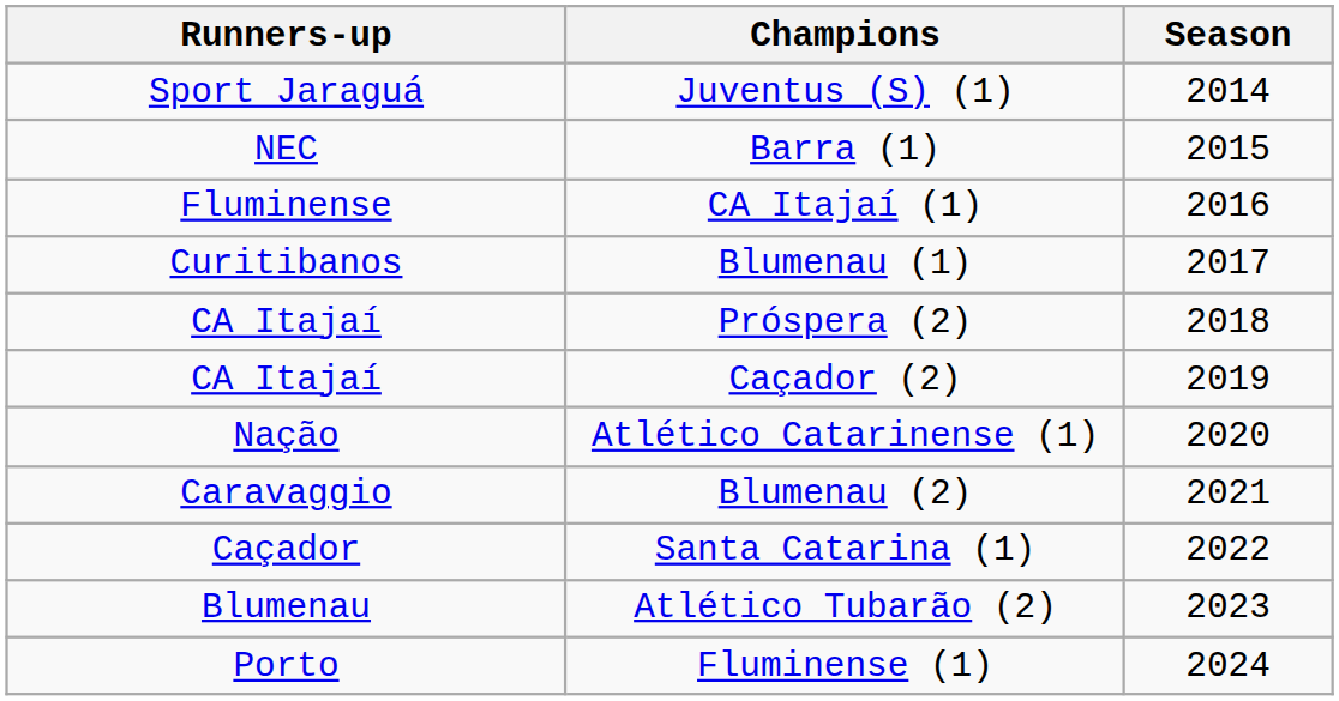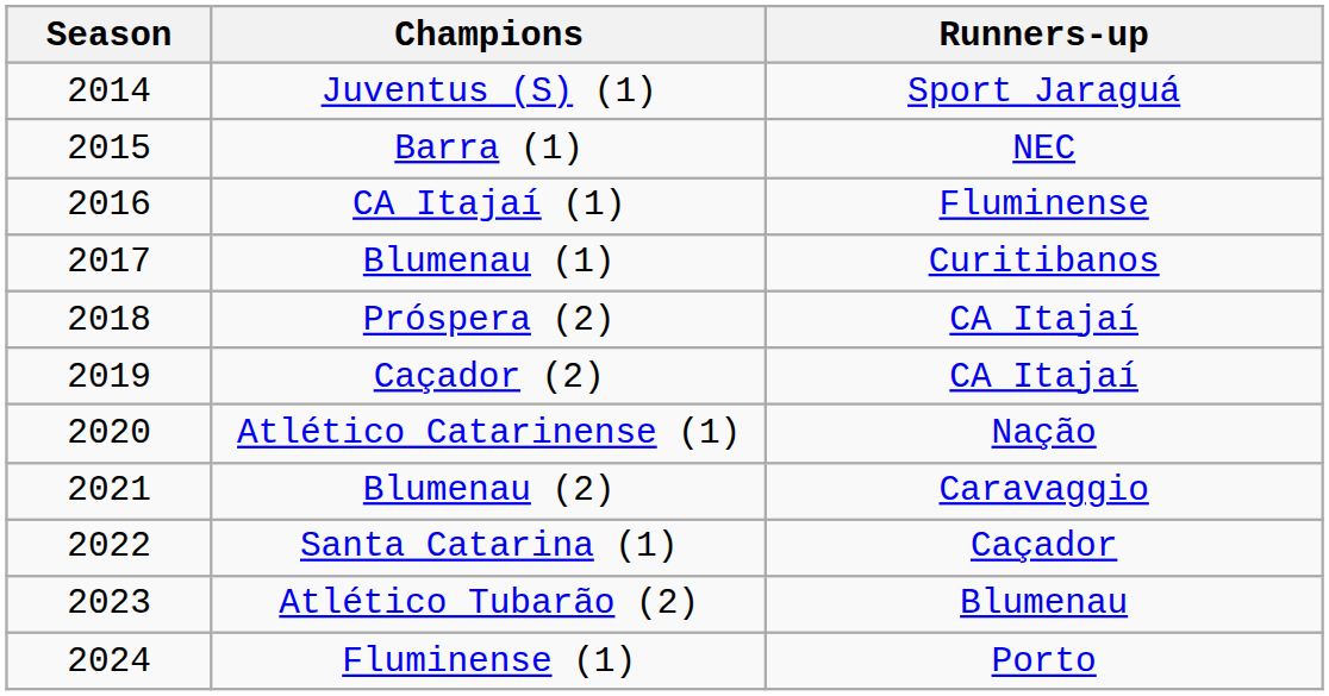columns swapped: Season <-> Runners-up
